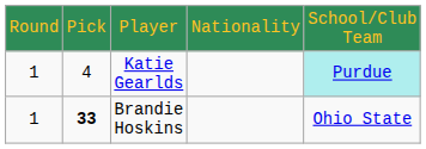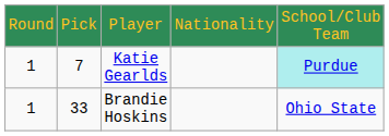Katie Gearlds | column 2: 4 -> 7
Brandie Hoskins | column 2: bold -> normal
